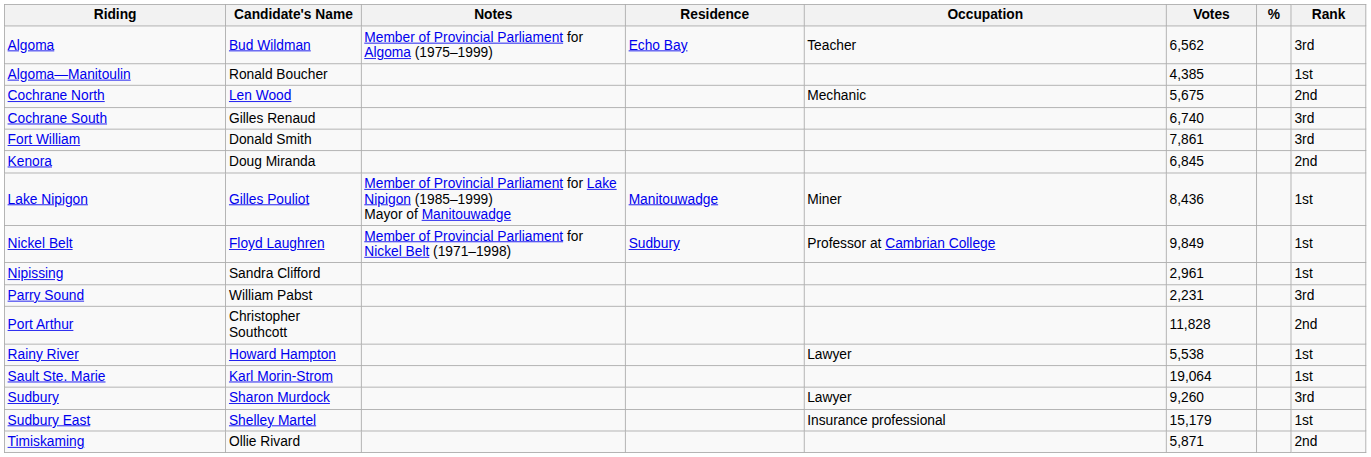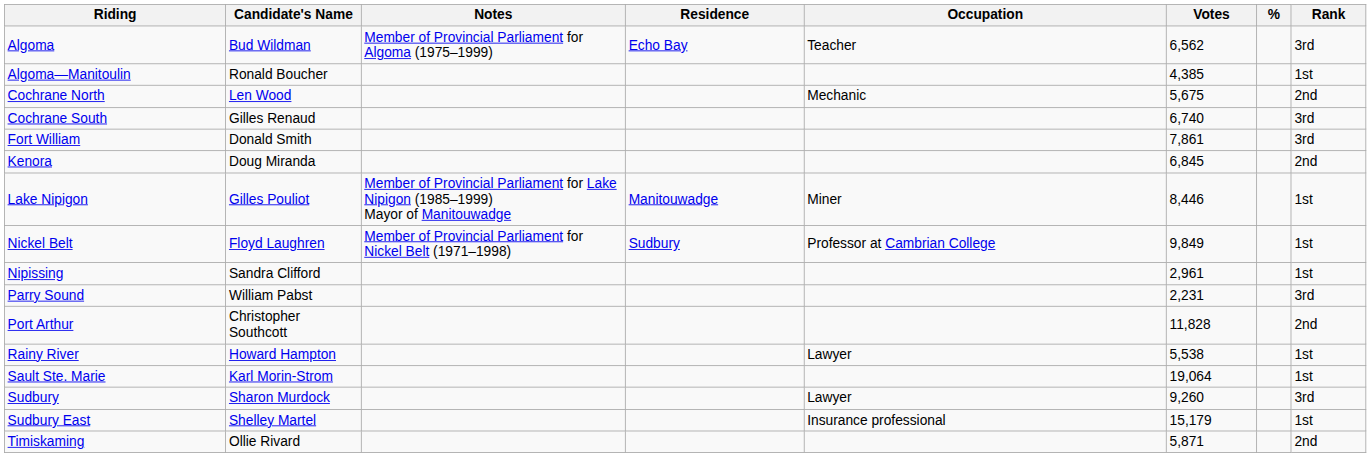Lake Nipigon | Votes: 8,436 -> 8,446
